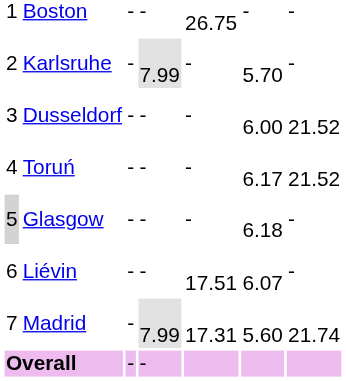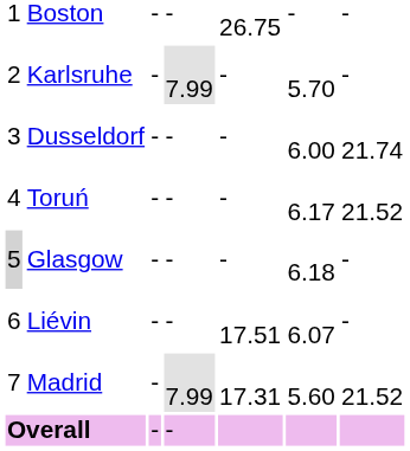Dusseldorf | column 7: 21.52 -> 21.74
Madrid | column 7: 21.74 -> 21.52
